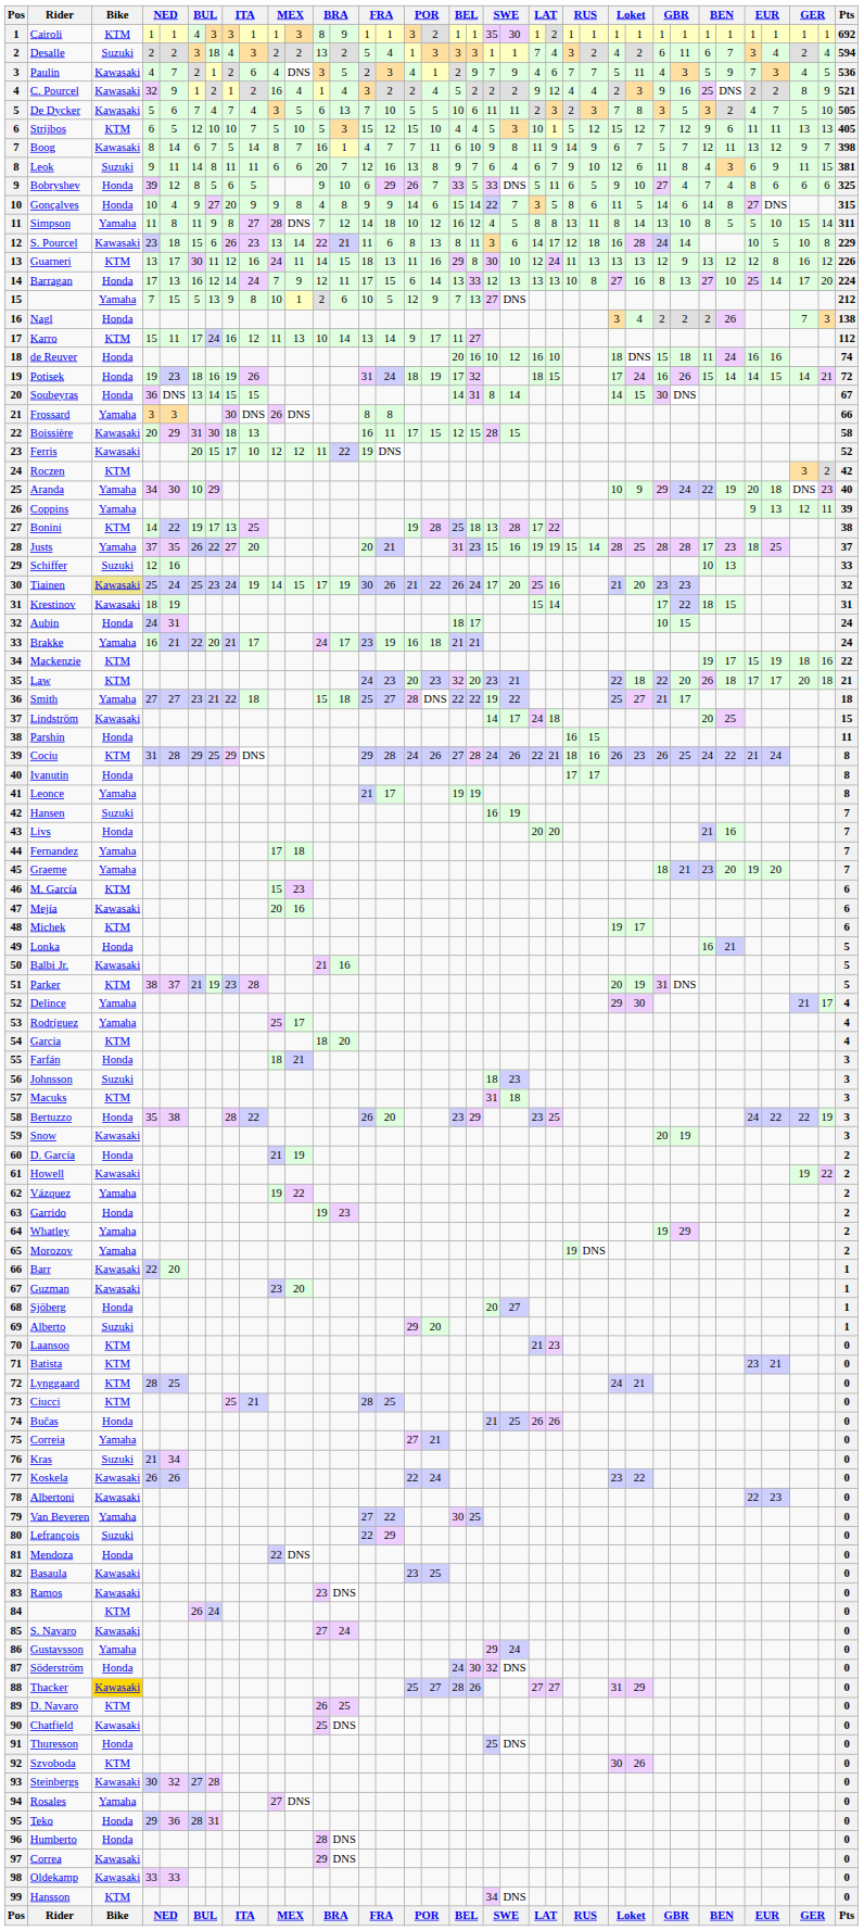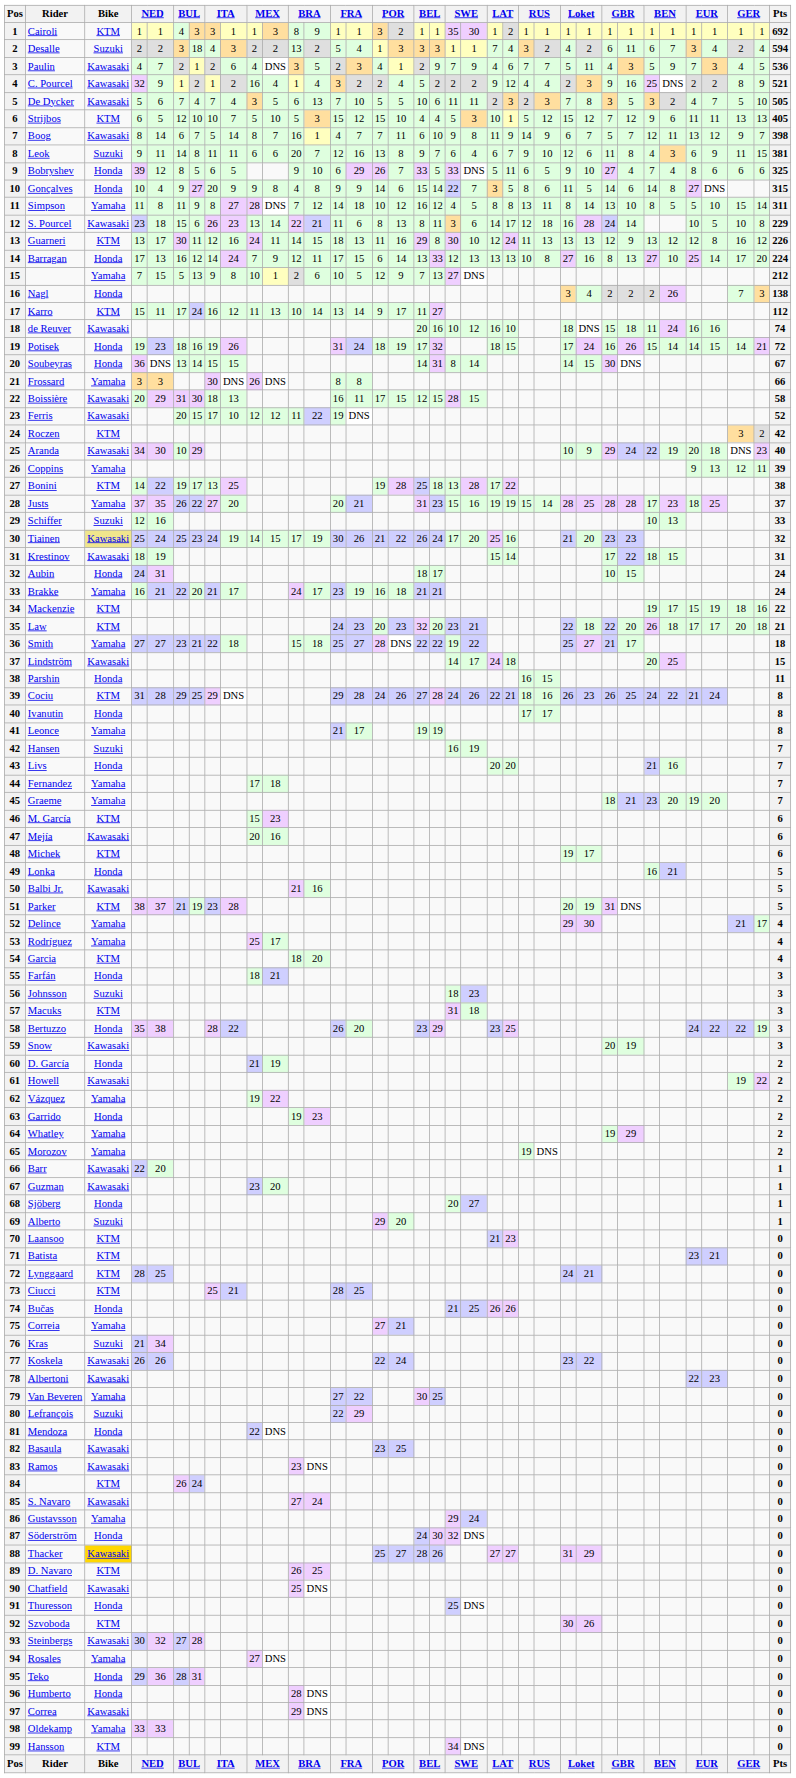de Reuver | Bike: Honda -> Kawasaki
Aranda | Bike: Yamaha -> Kawasaki
Oldekamp | Bike: Kawasaki -> Yamaha
